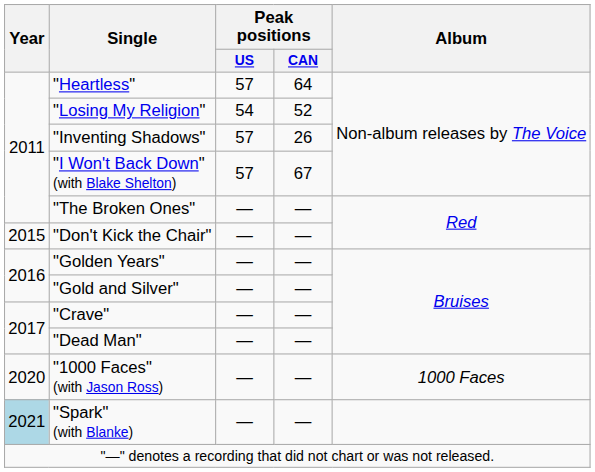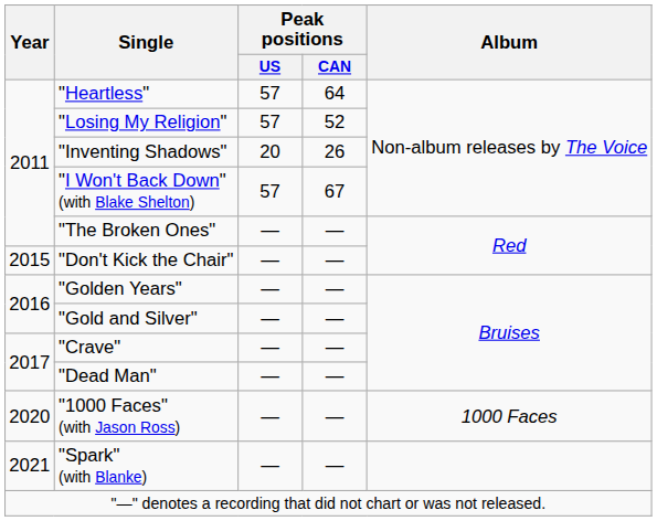"Losing My Religion" | Peak positions / US: 54 -> 57
"Inventing Shadows" | Peak positions / US: 57 -> 20
"Spark" (with Blanke) | Year: lightblue background -> no background
